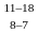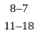rows swapped: 11–18 <-> 8–7
